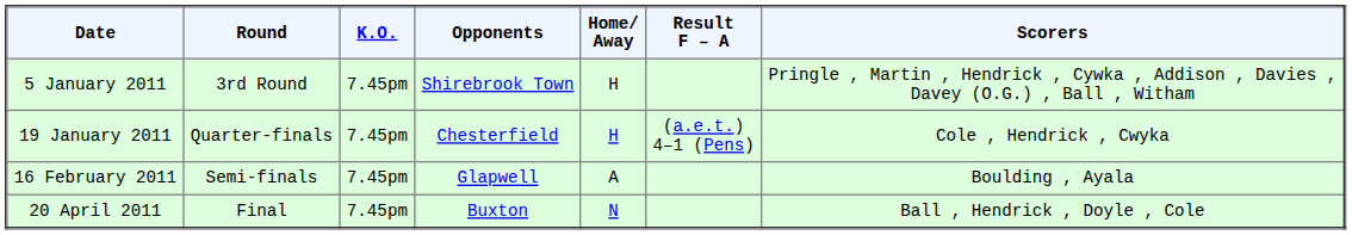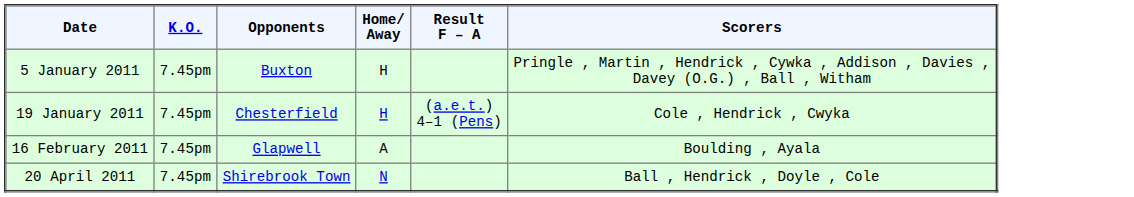- column: Round | 3rd Round | Quarter-finals | Semi-finals | Final
5 January 2011 | Opponents: Shirebrook Town -> Buxton
20 April 2011 | Opponents: Buxton -> Shirebrook Town
